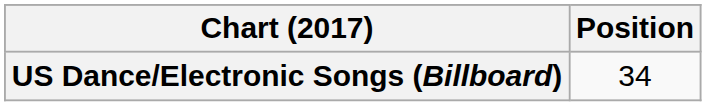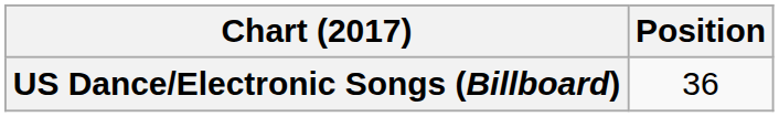US Dance/Electronic Songs (Billboard) | Position: 34 -> 36
